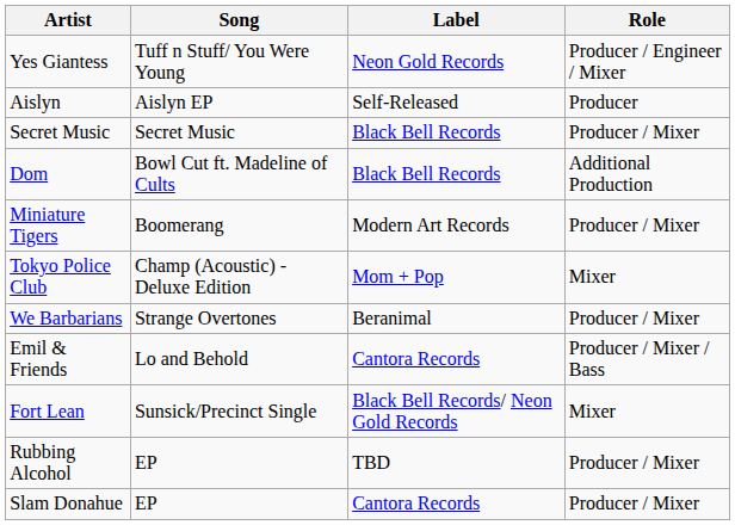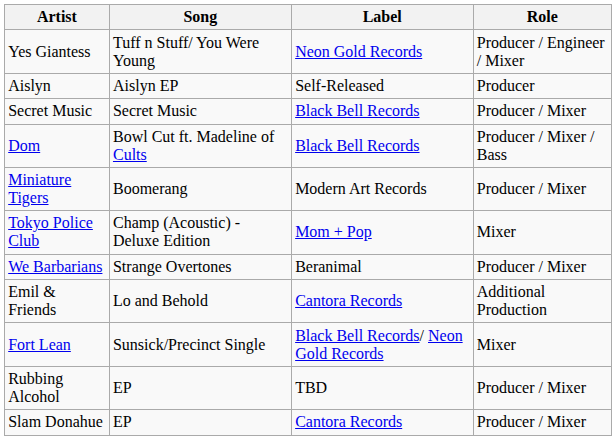Dom | Role: Additional Production -> Producer / Mixer / Bass
Emil & Friends | Role: Producer / Mixer / Bass -> Additional Production
